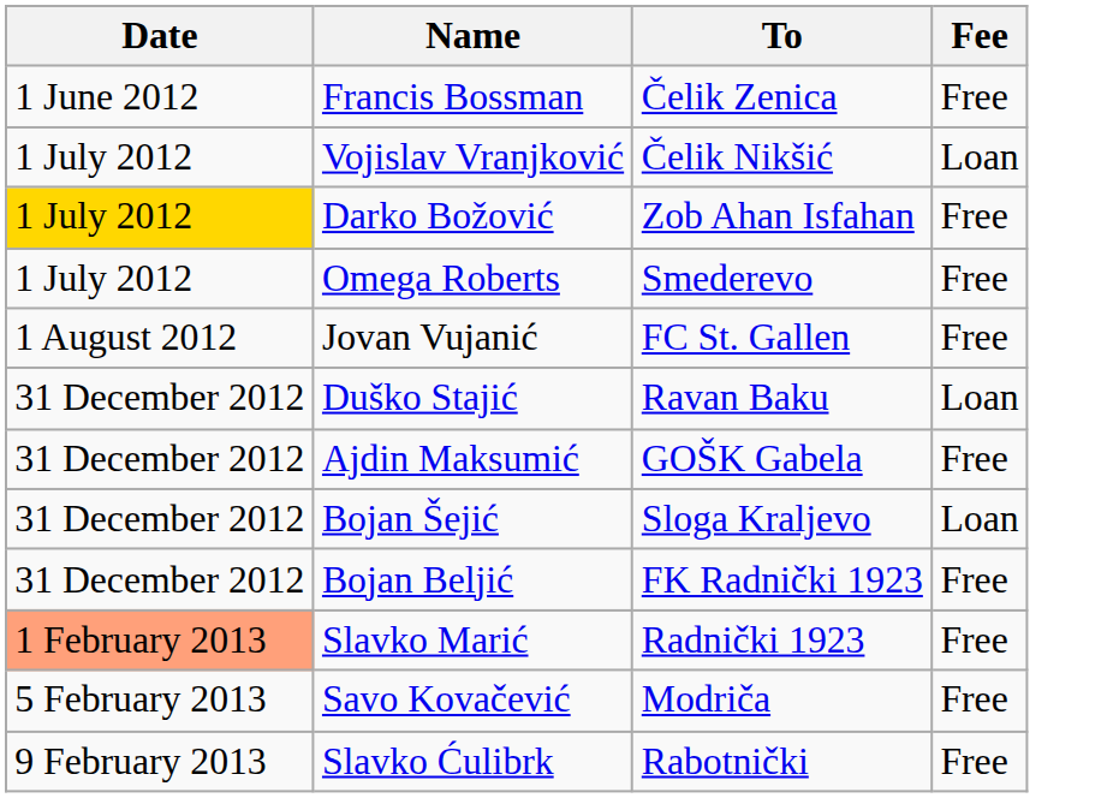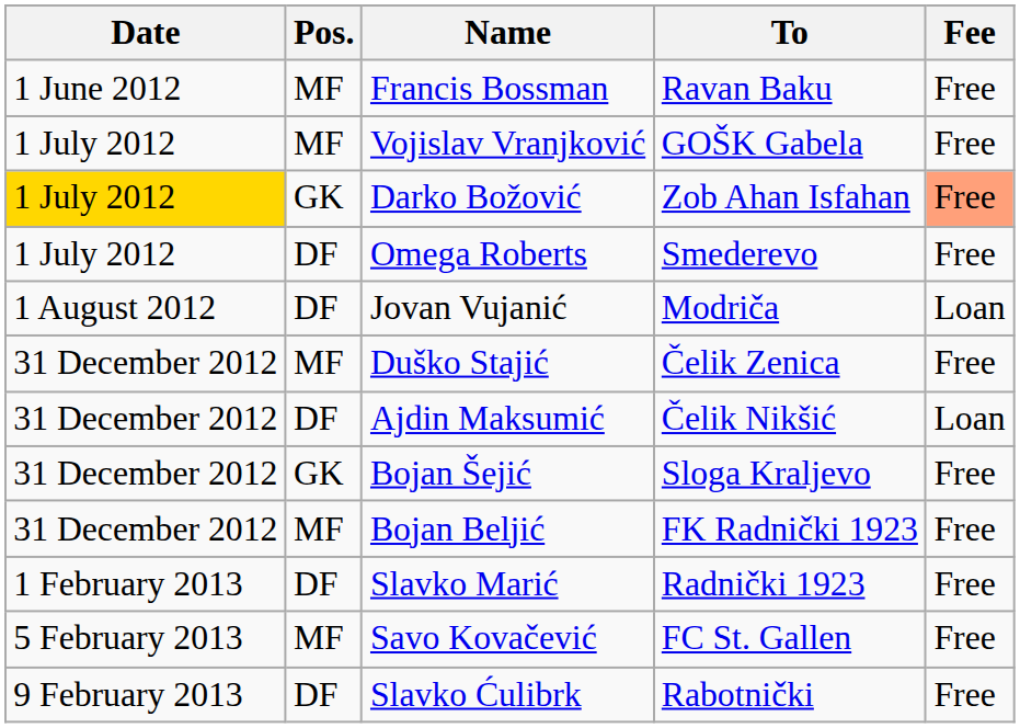+ column: Pos. | MF | MF | GK | DF | DF | MF | DF | GK | MF | DF | MF | DF
Francis Bossman | To: Čelik Zenica -> Ravan Baku
Vojislav Vranjković | To: Čelik Nikšić -> GOŠK Gabela
Vojislav Vranjković | Fee: Loan -> Free
Darko Božović | Fee: no background -> lightsalmon background
Jovan Vujanić | To: FC St. Gallen -> Modriča
Jovan Vujanić | Fee: Free -> Loan
Duško Stajić | To: Ravan Baku -> Čelik Zenica
Duško Stajić | Fee: Loan -> Free
Ajdin Maksumić | To: GOŠK Gabela -> Čelik Nikšić
Ajdin Maksumić | Fee: Free -> Loan
Bojan Šejić | Fee: Loan -> Free
Slavko Marić | Date: lightsalmon background -> no background
Savo Kovačević | To: Modriča -> FC St. Gallen
